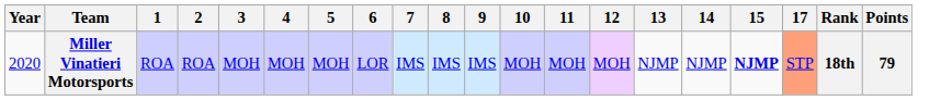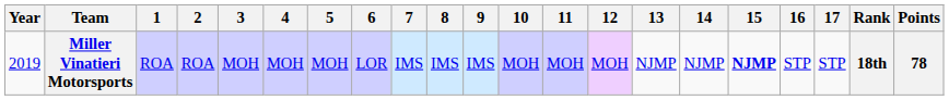+ column: 16 | STP
Miller Vinatieri Motorsports | Year: 2020 -> 2019
Miller Vinatieri Motorsports | 17: lightsalmon background -> no background
Miller Vinatieri Motorsports | Points: 79 -> 78
